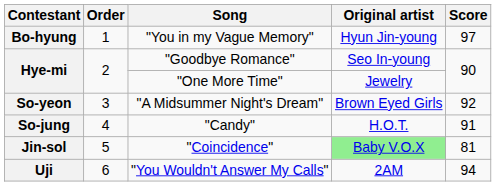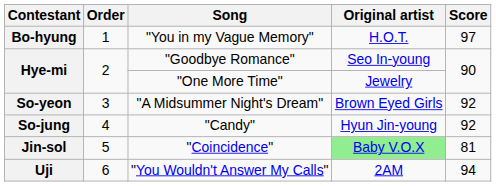"You in my Vague Memory" | Original artist: Hyun Jin-young -> H.O.T.
"Candy" | Original artist: H.O.T. -> Hyun Jin-young
"Candy" | Score: 91 -> 92
